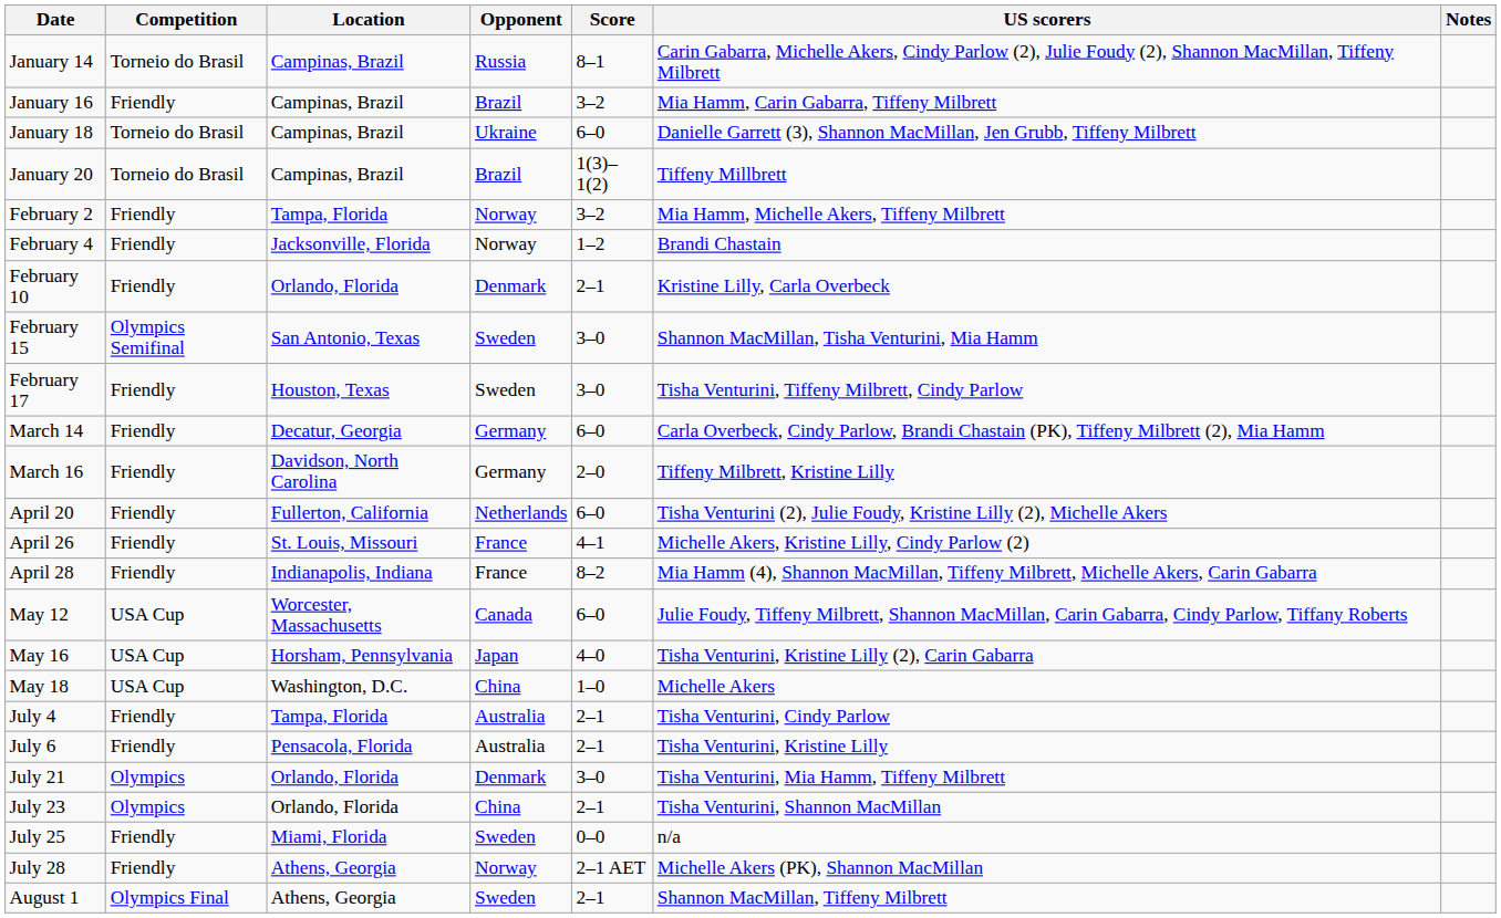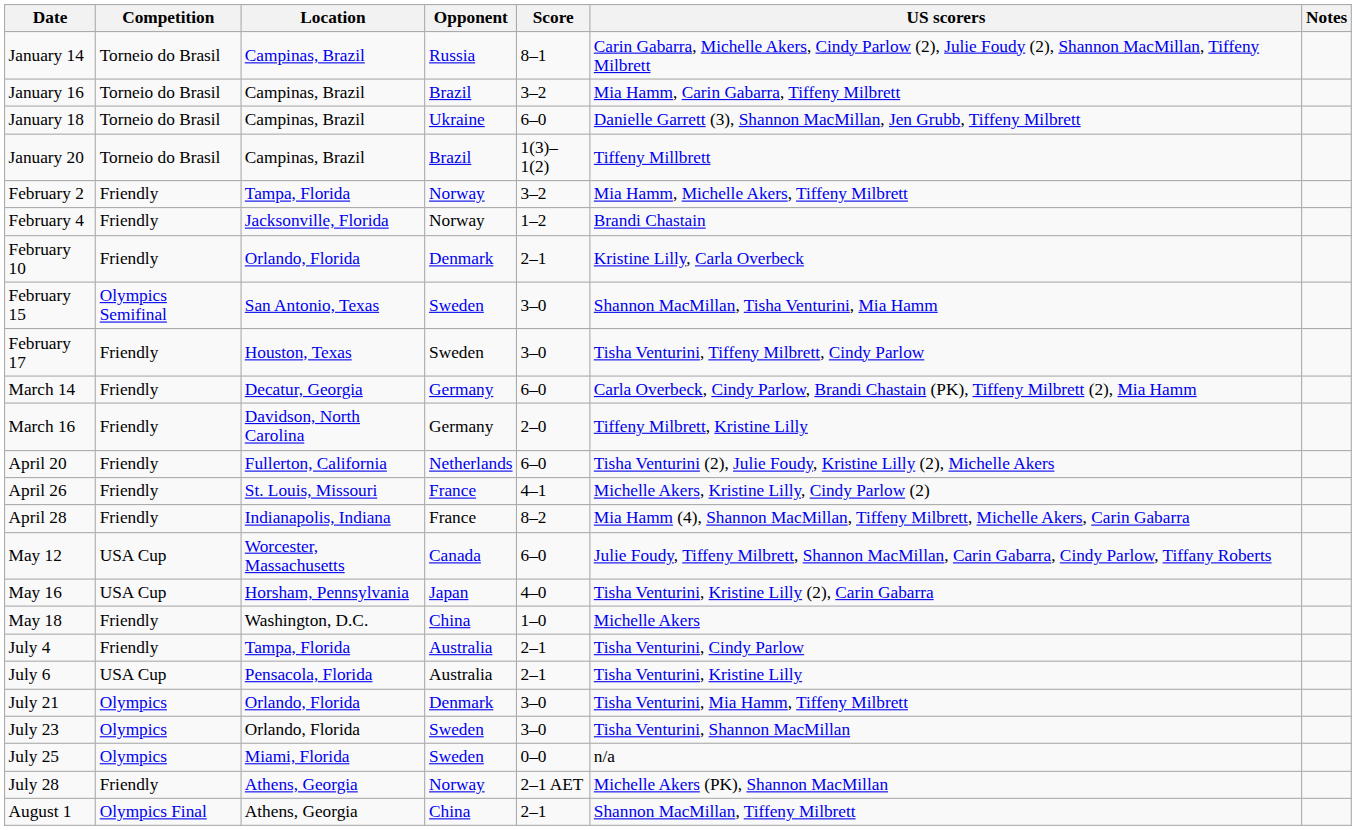January 16 | Competition: Friendly -> Torneio do Brasil
May 18 | Competition: USA Cup -> Friendly
July 6 | Competition: Friendly -> USA Cup
July 23 | Opponent: China -> Sweden
July 23 | Score: 2–1 -> 3–0
July 25 | Competition: Friendly -> Olympics
August 1 | Opponent: Sweden -> China
